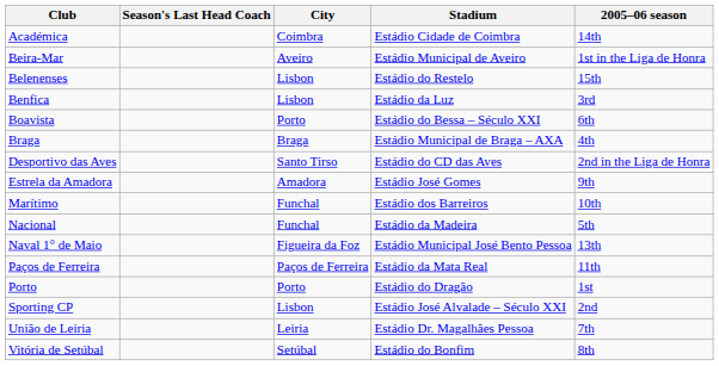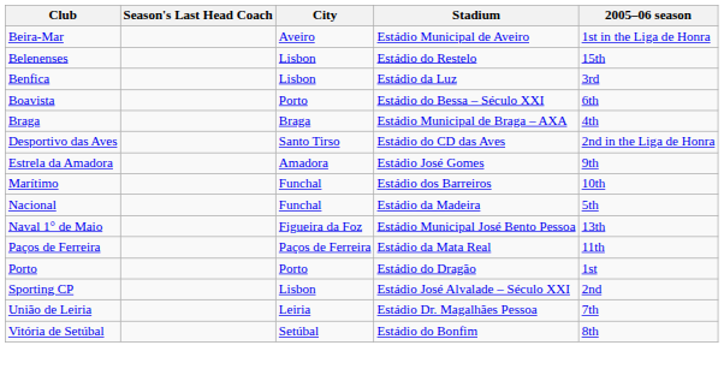- row: Académica | Coimbra | Estádio Cidade de Coimbra | 14th
